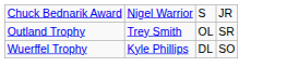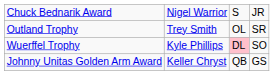Wuerffel Trophy | column 3: no background -> pink background
+ row: Johnny Unitas Golden Arm Award | Keller Chryst | QB | GS
